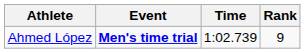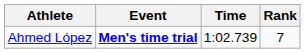Ahmed López | Rank: 9 -> 7
